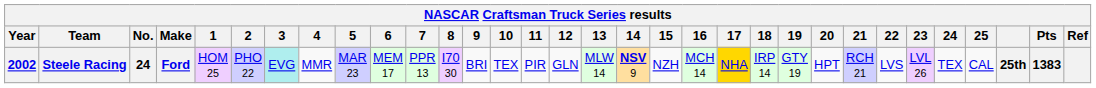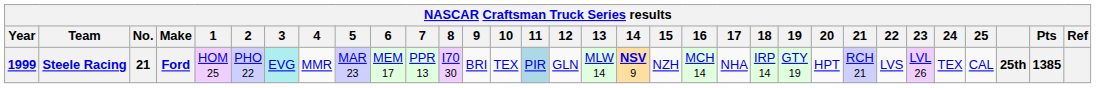Steele Racing | Year: 2002 -> 1999
Steele Racing | No.: 24 -> 21
Steele Racing | 11: no background -> lightblue background
Steele Racing | 17: gold background -> no background
Steele Racing | Pts: 1383 -> 1385
